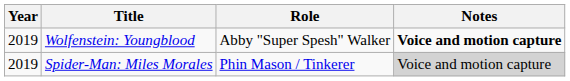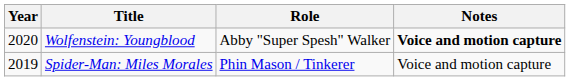Wolfenstein: Youngblood | Year: 2019 -> 2020
Spider-Man: Miles Morales | Notes: lightgrey background -> no background
